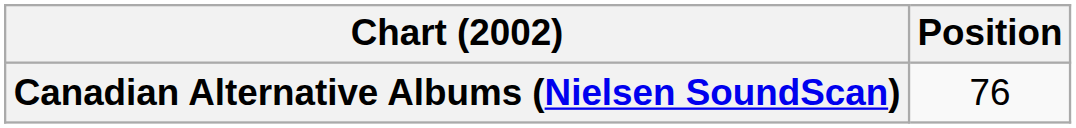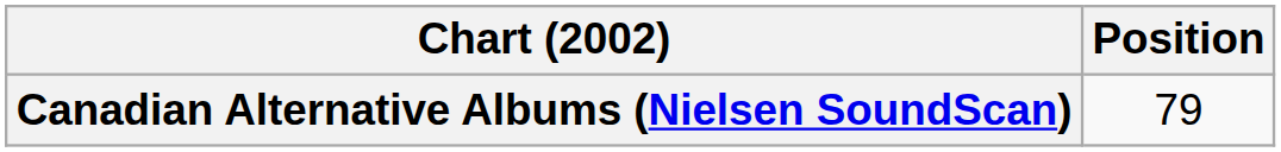Canadian Alternative Albums (Nielsen SoundScan) | Position: 76 -> 79
